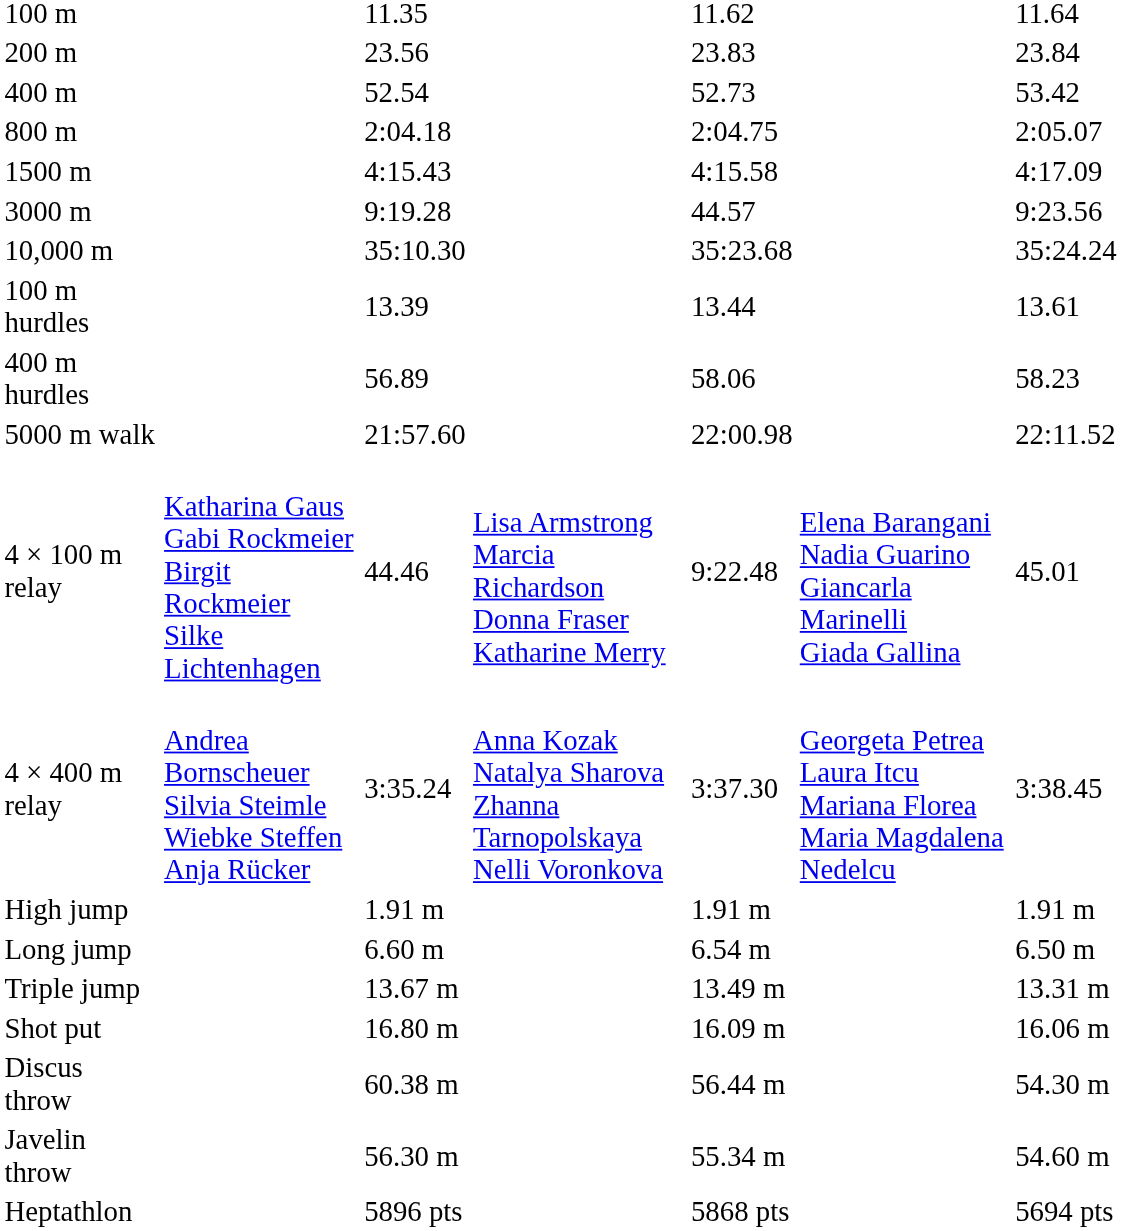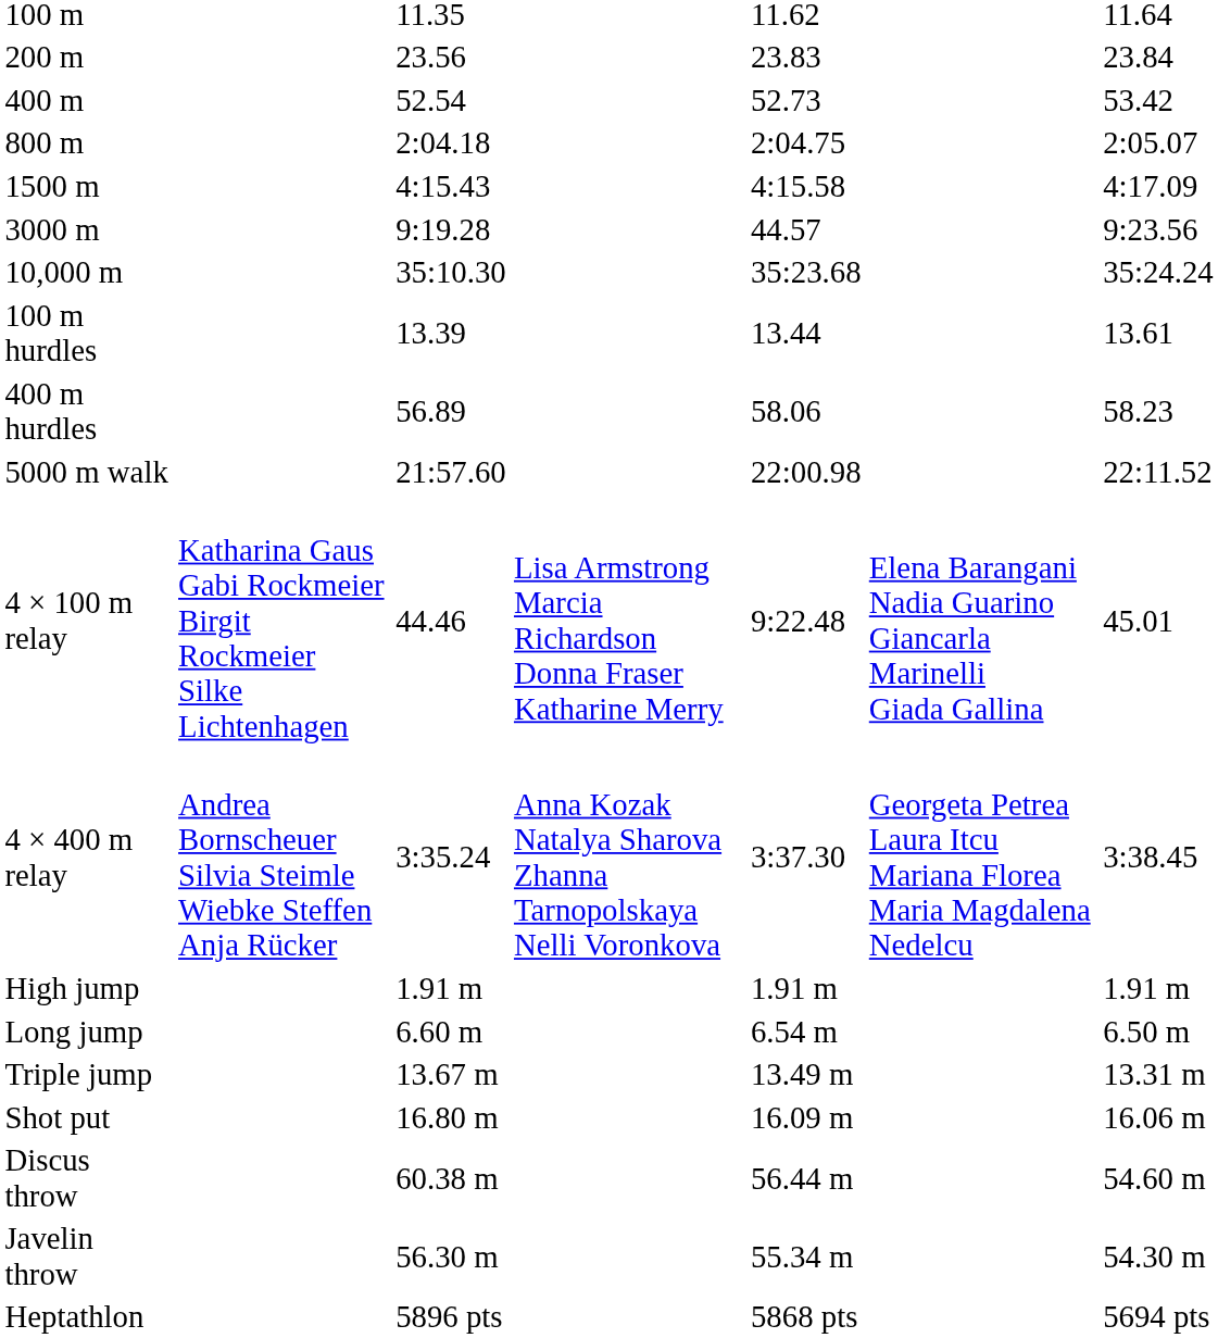Discus throw | column 7: 54.30 m -> 54.60 m
Javelin throw | column 7: 54.60 m -> 54.30 m
